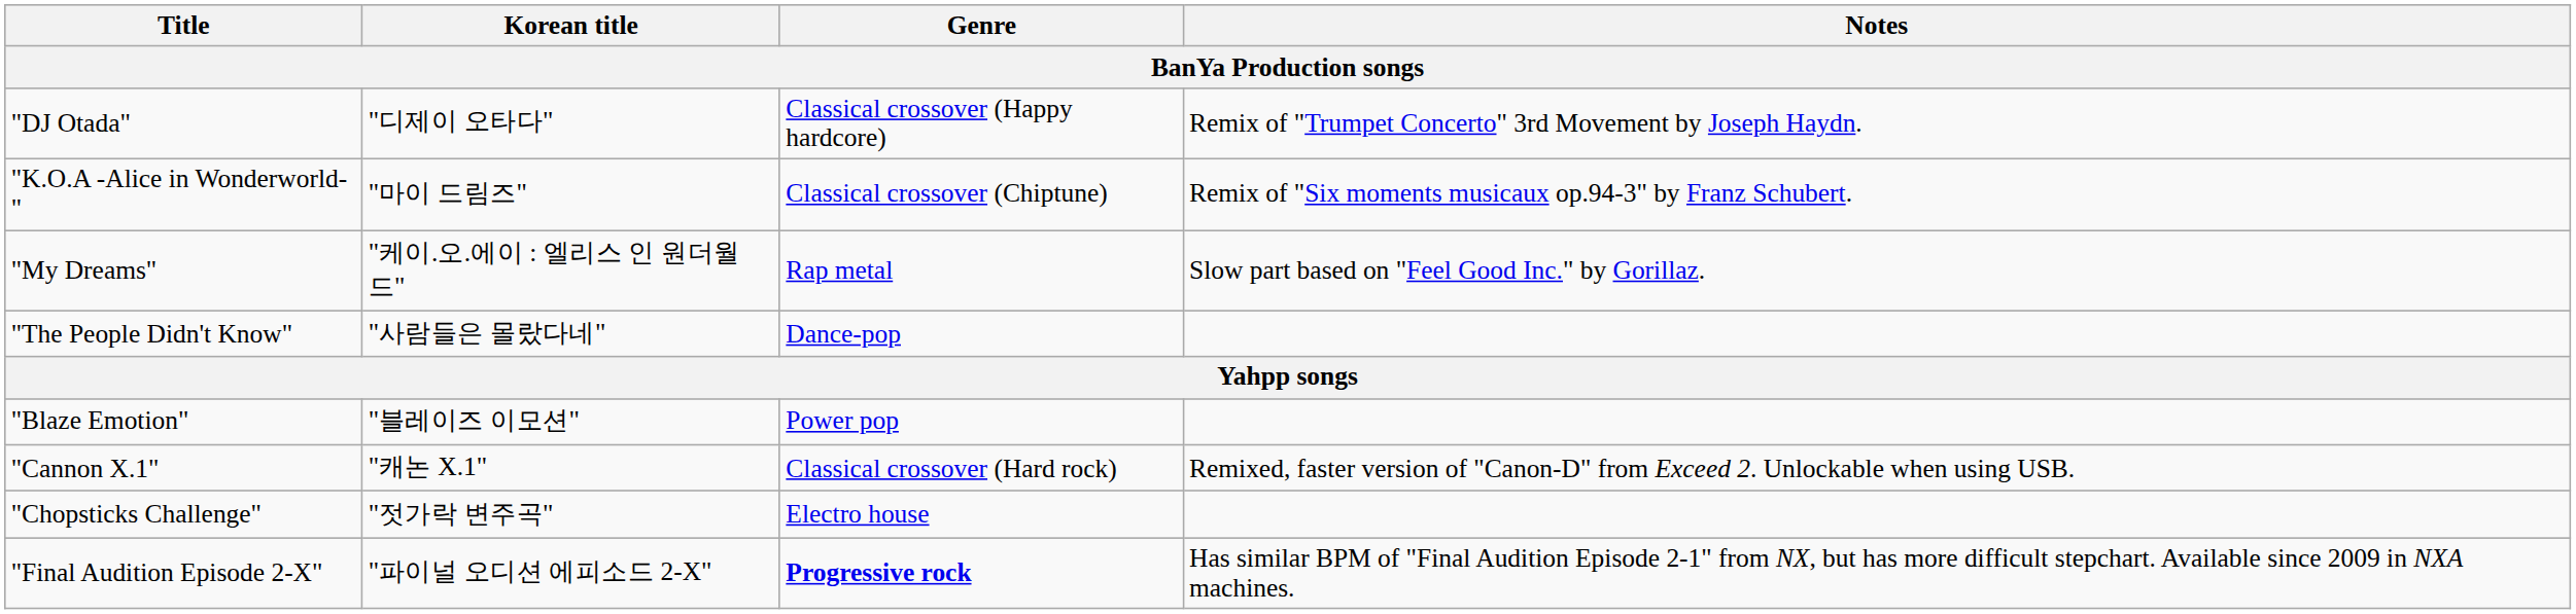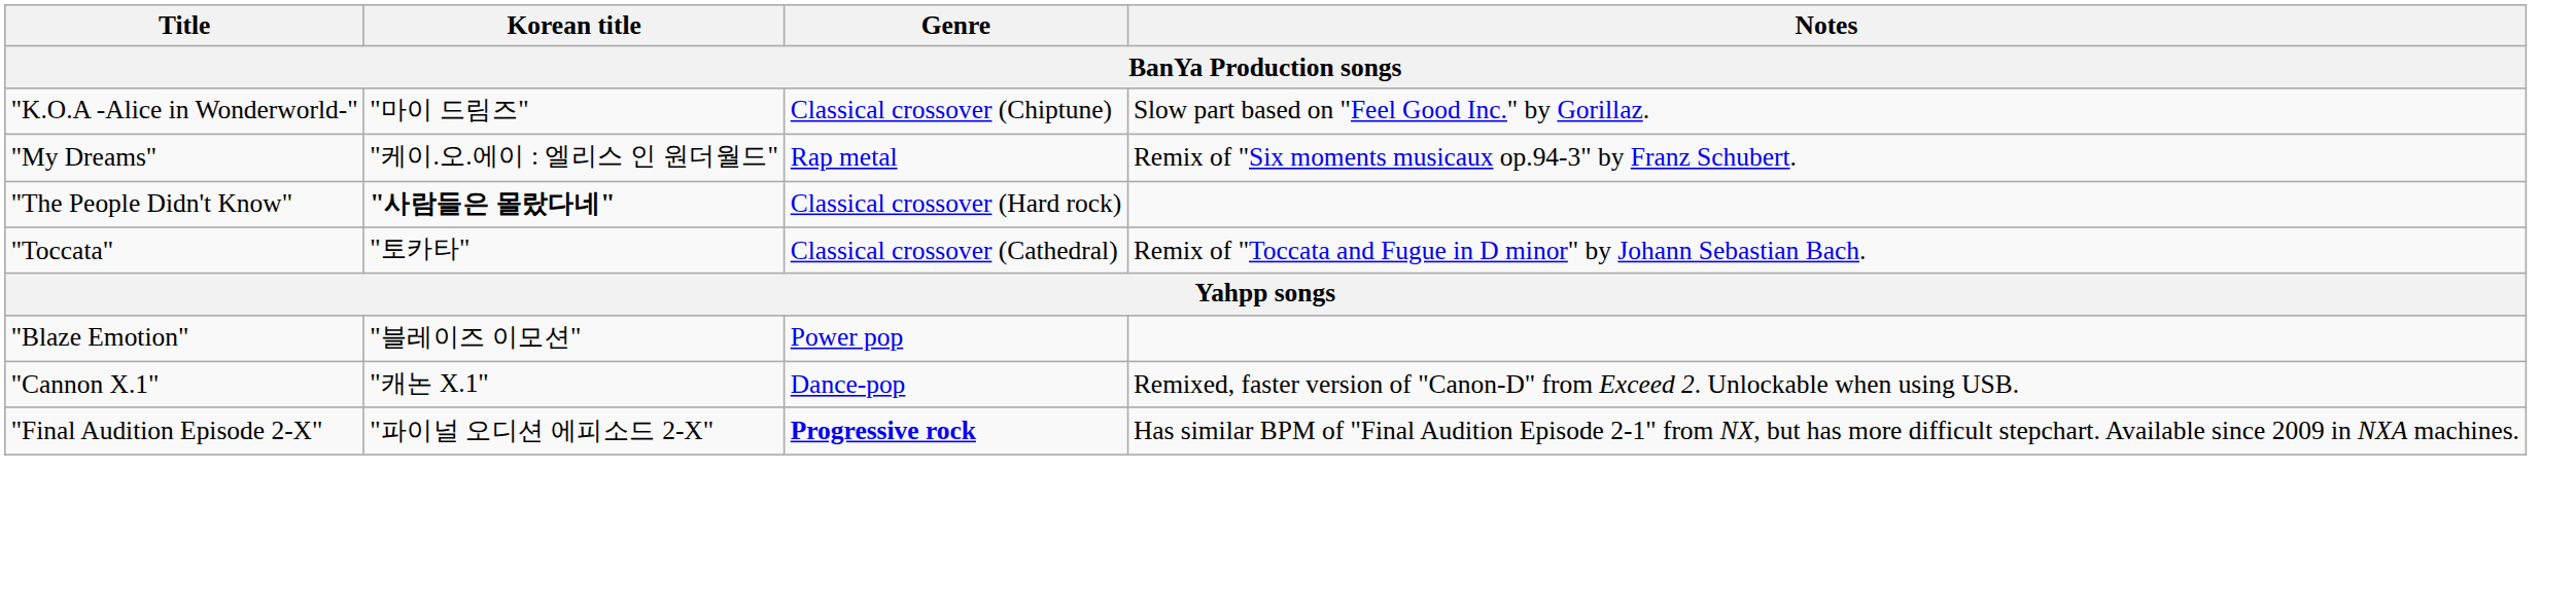- row: "DJ Otada" | "디제이 오타다" | Classical crossover (Happy hardcore) | Remix of "Trumpet Concerto" 3rd Movement by Joseph Haydn.
"K.O.A -Alice in Wonderworld-" | Notes: Remix of "Six moments musicaux op.94-3" by Franz Schubert. -> Slow part based on "Feel Good Inc." by Gorillaz.
"My Dreams" | Notes: Slow part based on "Feel Good Inc." by Gorillaz. -> Remix of "Six moments musicaux op.94-3" by Franz Schubert.
"The People Didn't Know" | Korean title: normal -> bold
"The People Didn't Know" | Genre: Dance-pop -> Classical crossover (Hard rock)
+ row: "Toccata" | "토카타" | Classical crossover (Cathedral) | Remix of "Toccata and Fugue in D minor" by Johann Sebastian Bach.
"Cannon X.1" | Genre: Classical crossover (Hard rock) -> Dance-pop
- row: "Chopsticks Challenge" | "젓가락 변주곡" | Electro house
